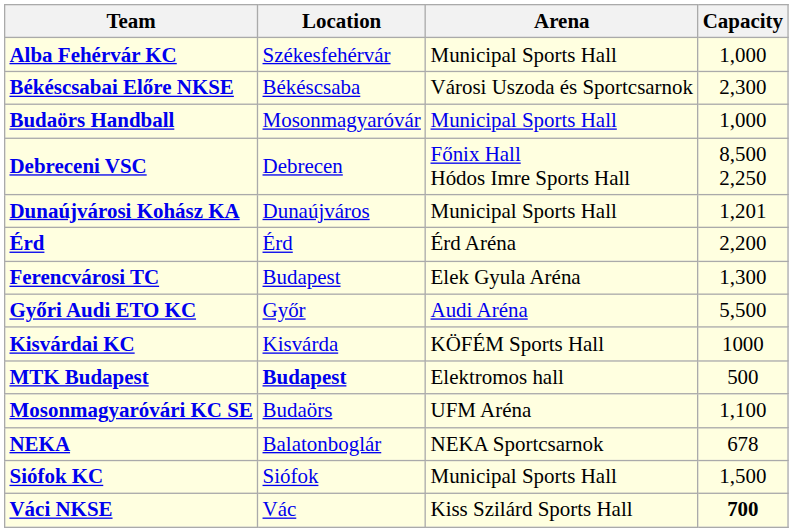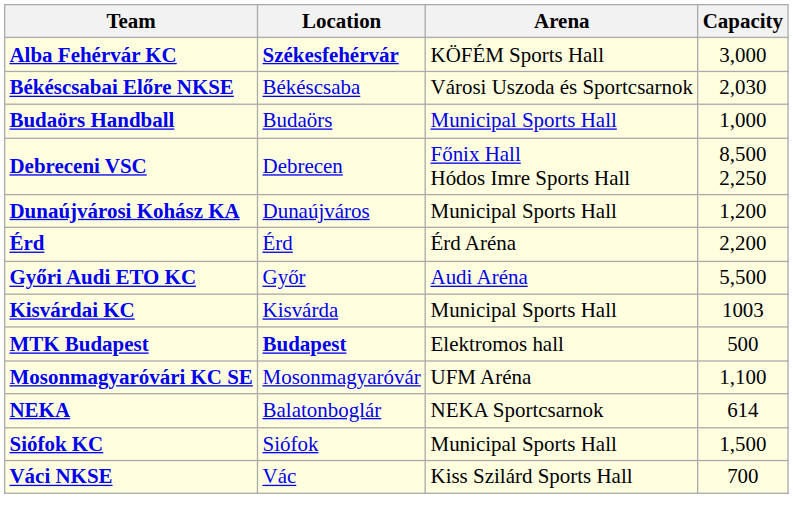Alba Fehérvár KC | Location: normal -> bold
Alba Fehérvár KC | Arena: Municipal Sports Hall -> KÖFÉM Sports Hall
Alba Fehérvár KC | Capacity: 1,000 -> 3,000
Békéscsabai Előre NKSE | Capacity: 2,300 -> 2,030
Budaörs Handball | Location: Mosonmagyaróvár -> Budaörs
Dunaújvárosi Kohász KA | Capacity: 1,201 -> 1,200
- row: Ferencvárosi TC | Budapest | Elek Gyula Aréna | 1,300
Kisvárdai KC | Arena: KÖFÉM Sports Hall -> Municipal Sports Hall
Kisvárdai KC | Capacity: 1000 -> 1003
Mosonmagyaróvári KC SE | Location: Budaörs -> Mosonmagyaróvár
NEKA | Capacity: 678 -> 614
Váci NKSE | Capacity: bold -> normal
